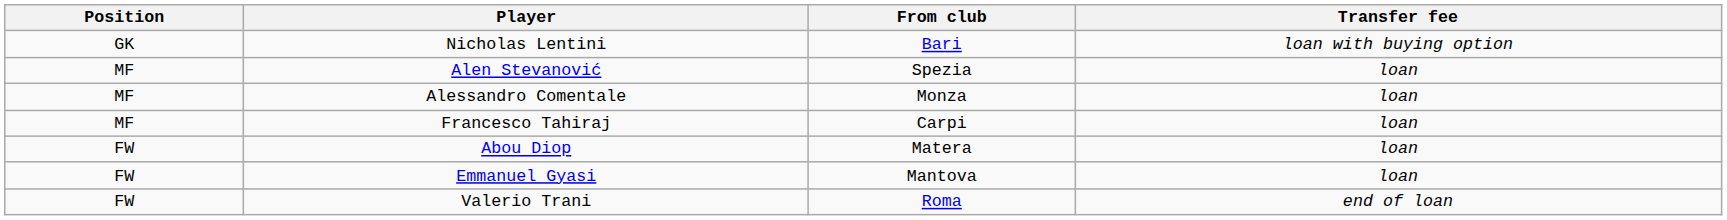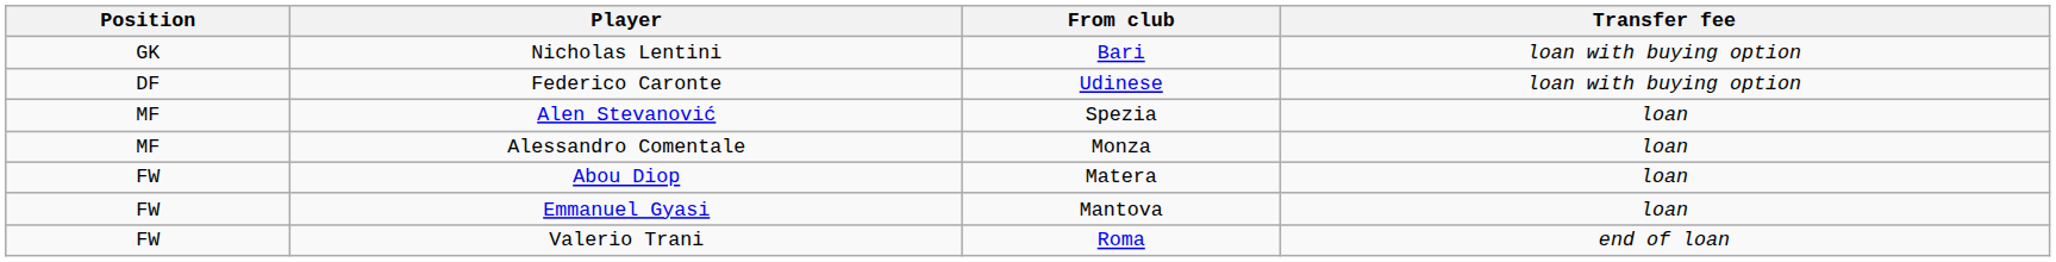+ row: DF | Federico Caronte | Udinese | loan with buying option
- row: MF | Francesco Tahiraj | Carpi | loan
